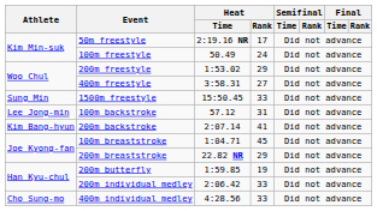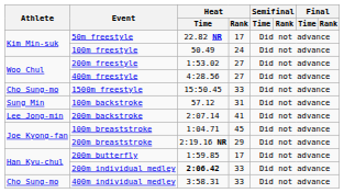50m freestyle | Heat / Time: 2:19.16 NR -> 22.82 NR
200m freestyle | Heat / Rank: 29 -> 27
400m freestyle | Heat / Time: 3:58.31 -> 4:28.56
1500m freestyle | Athlete: Sung Min -> Cho Sung-mo
100m backstroke | Athlete: Lee Jong-min -> Sung Min
200m backstroke | Athlete: Kim Bang-hyun -> Lee Jong-min
200m breaststroke | Heat / Time: 22.82 NR -> 2:19.16 NR
200m butterfly | Heat / Rank: 19 -> 17
200m individual medley | Heat / Time: normal -> bold
400m individual medley | Heat / Time: 4:28.56 -> 3:58.31
